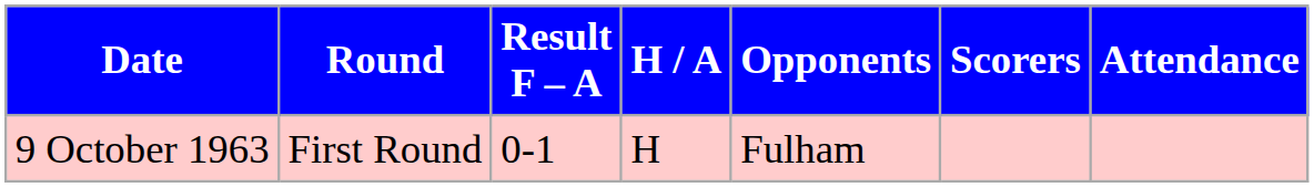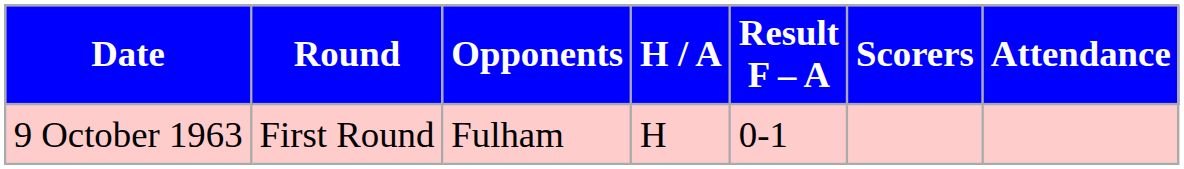columns swapped: Opponents <-> Result F – A
